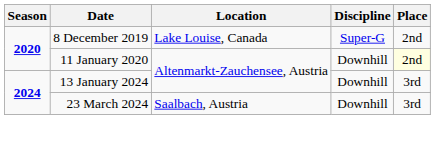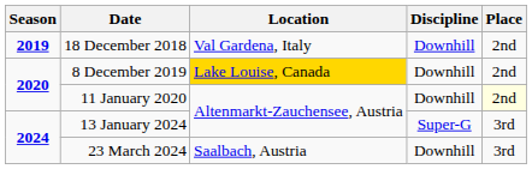+ row: 2019 | 18 December 2018 | Val Gardena, Italy | Downhill | 2nd
8 December 2019 | Location: no background -> gold background
8 December 2019 | Discipline: Super-G -> Downhill
13 January 2024 | Discipline: Downhill -> Super-G
